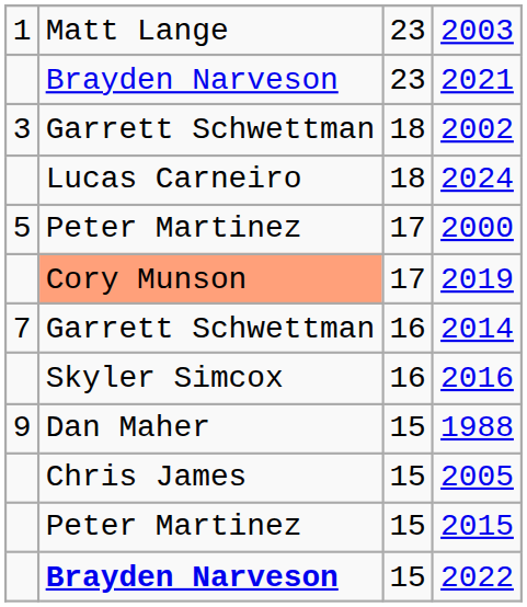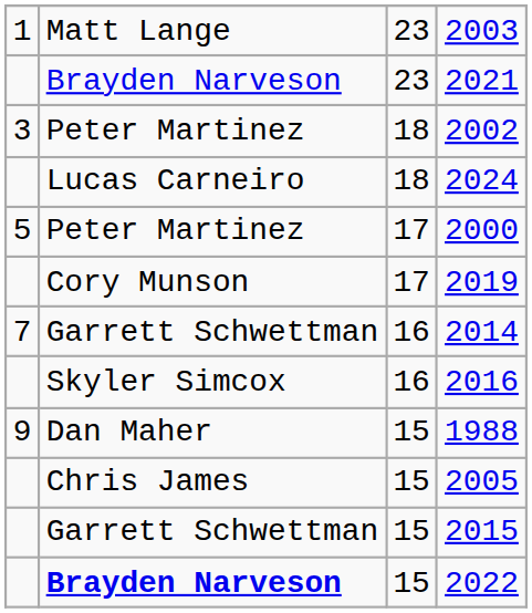2002 | column 2: Garrett Schwettman -> Peter Martinez
2019 | column 2: lightsalmon background -> no background
2015 | column 2: Peter Martinez -> Garrett Schwettman
